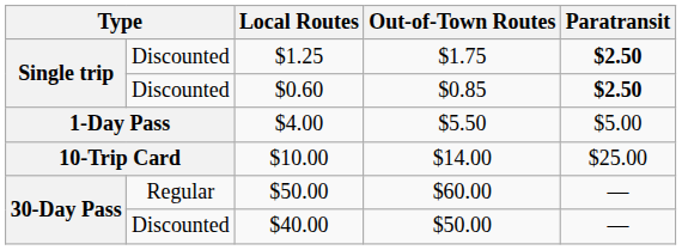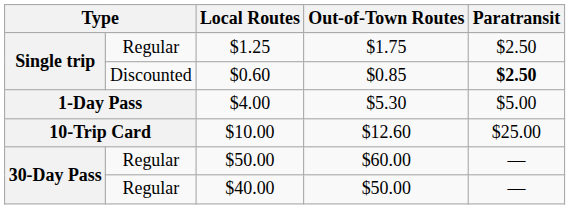$1.25 | column 2: Discounted -> Regular
$1.25 | Paratransit: bold -> normal
$4.00 | Out-of-Town Routes: $5.50 -> $5.30
$10.00 | Out-of-Town Routes: $14.00 -> $12.60
$40.00 | column 2: Discounted -> Regular
